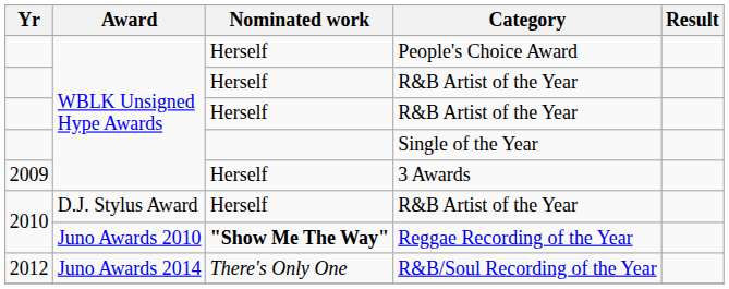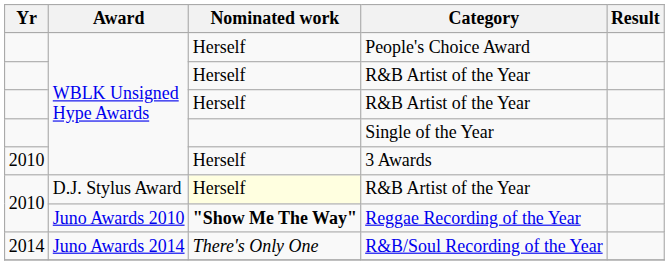3 Awards | Yr: 2009 -> 2010
D.J. Stylus Award / R&B Artist of the Year | Nominated work: no background -> lightyellow background
R&B/Soul Recording of the Year | Yr: 2012 -> 2014
